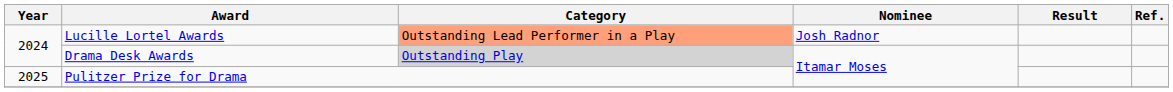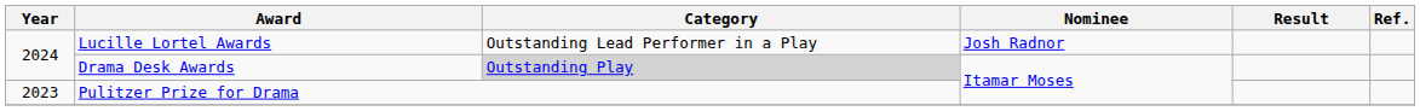Lucille Lortel Awards | Category: lightsalmon background -> no background
Pulitzer Prize for Drama | Year: 2025 -> 2023
